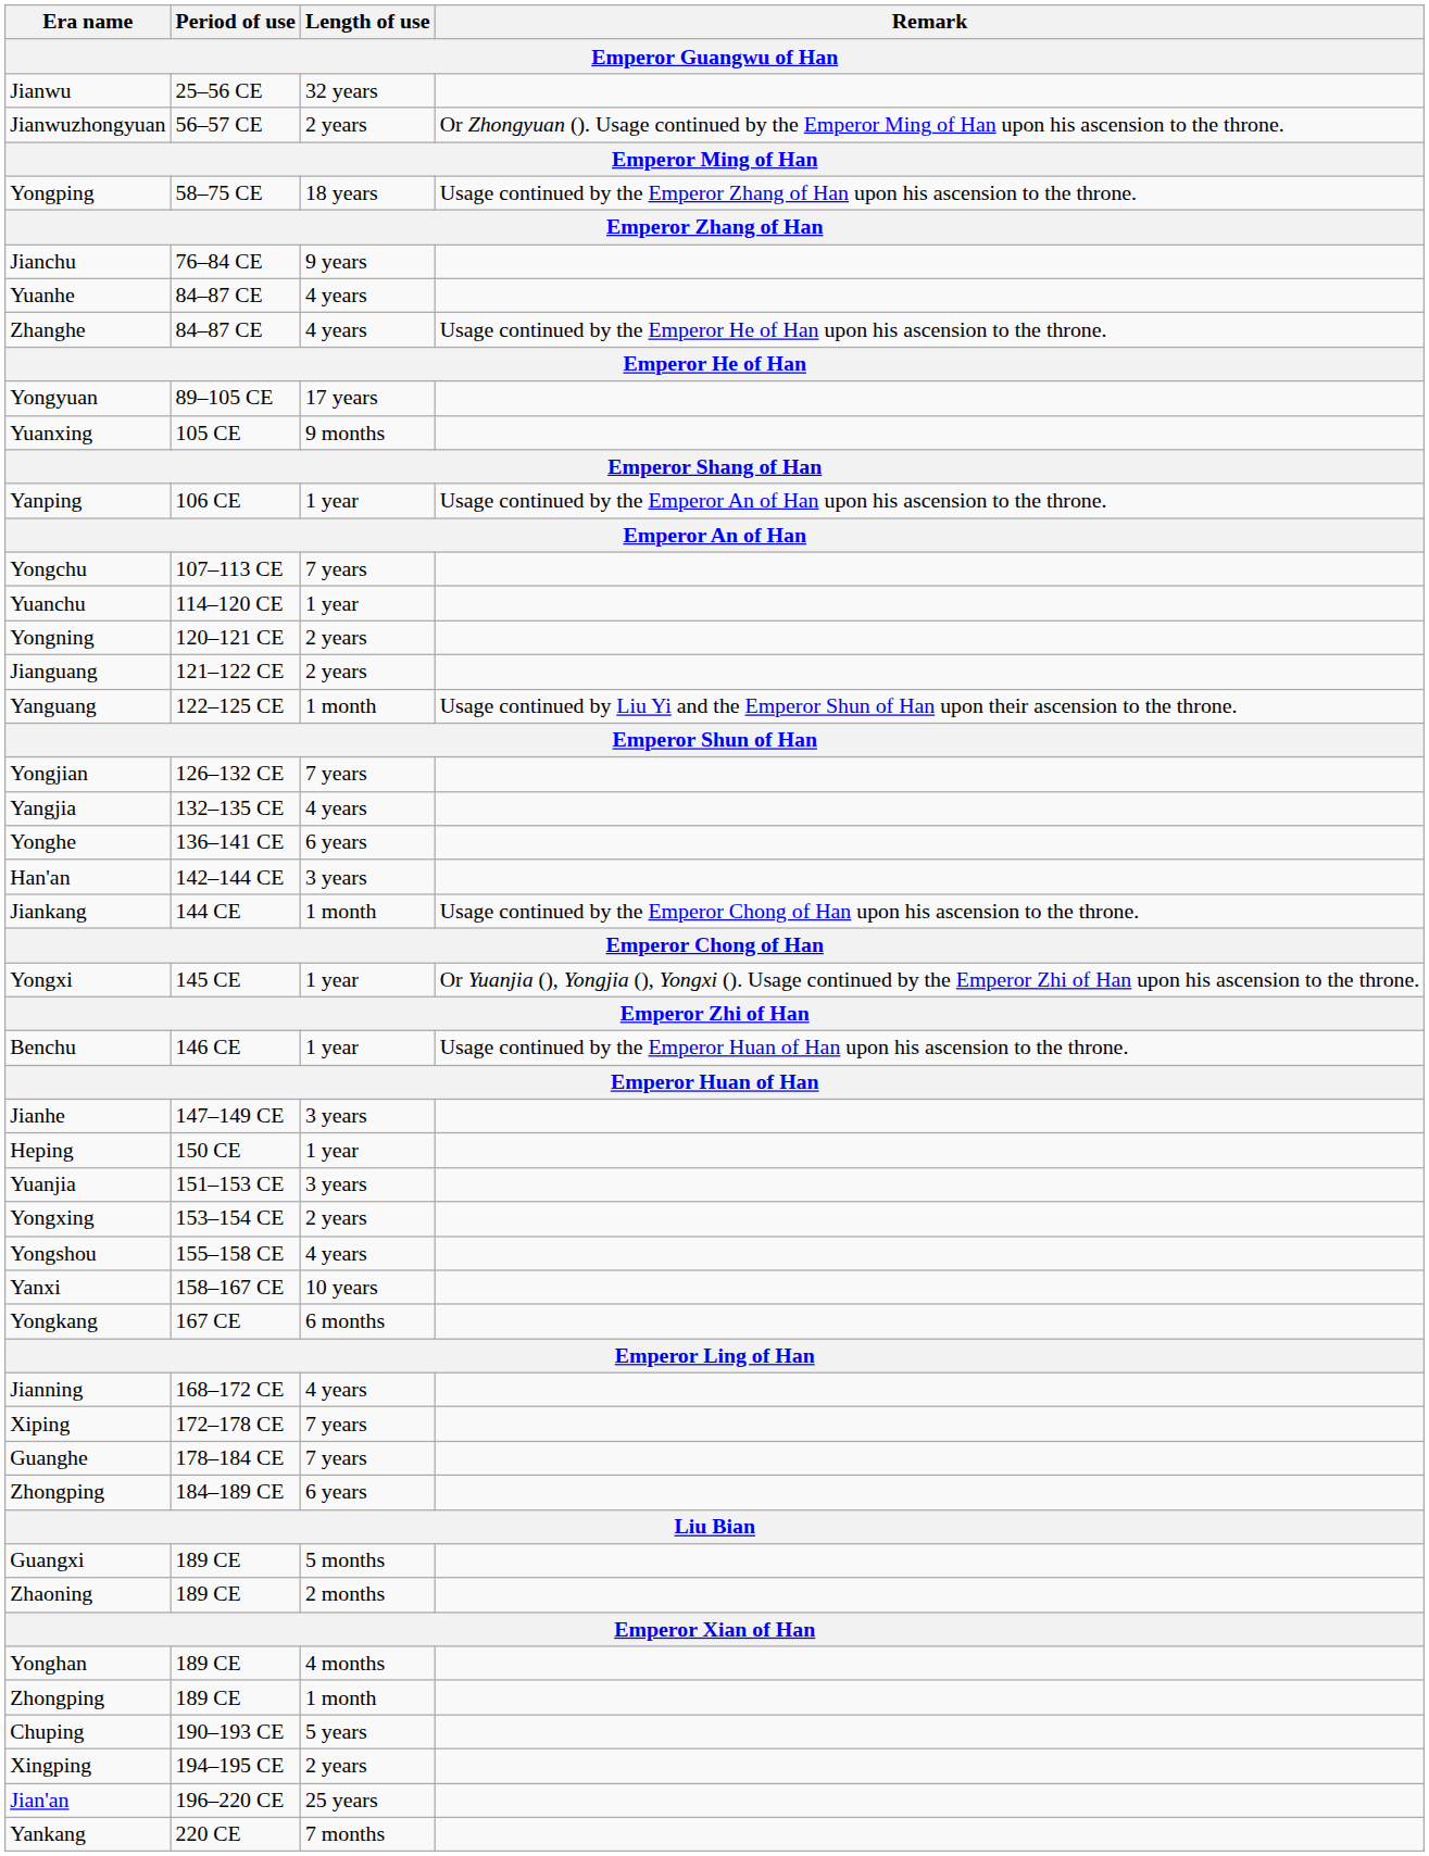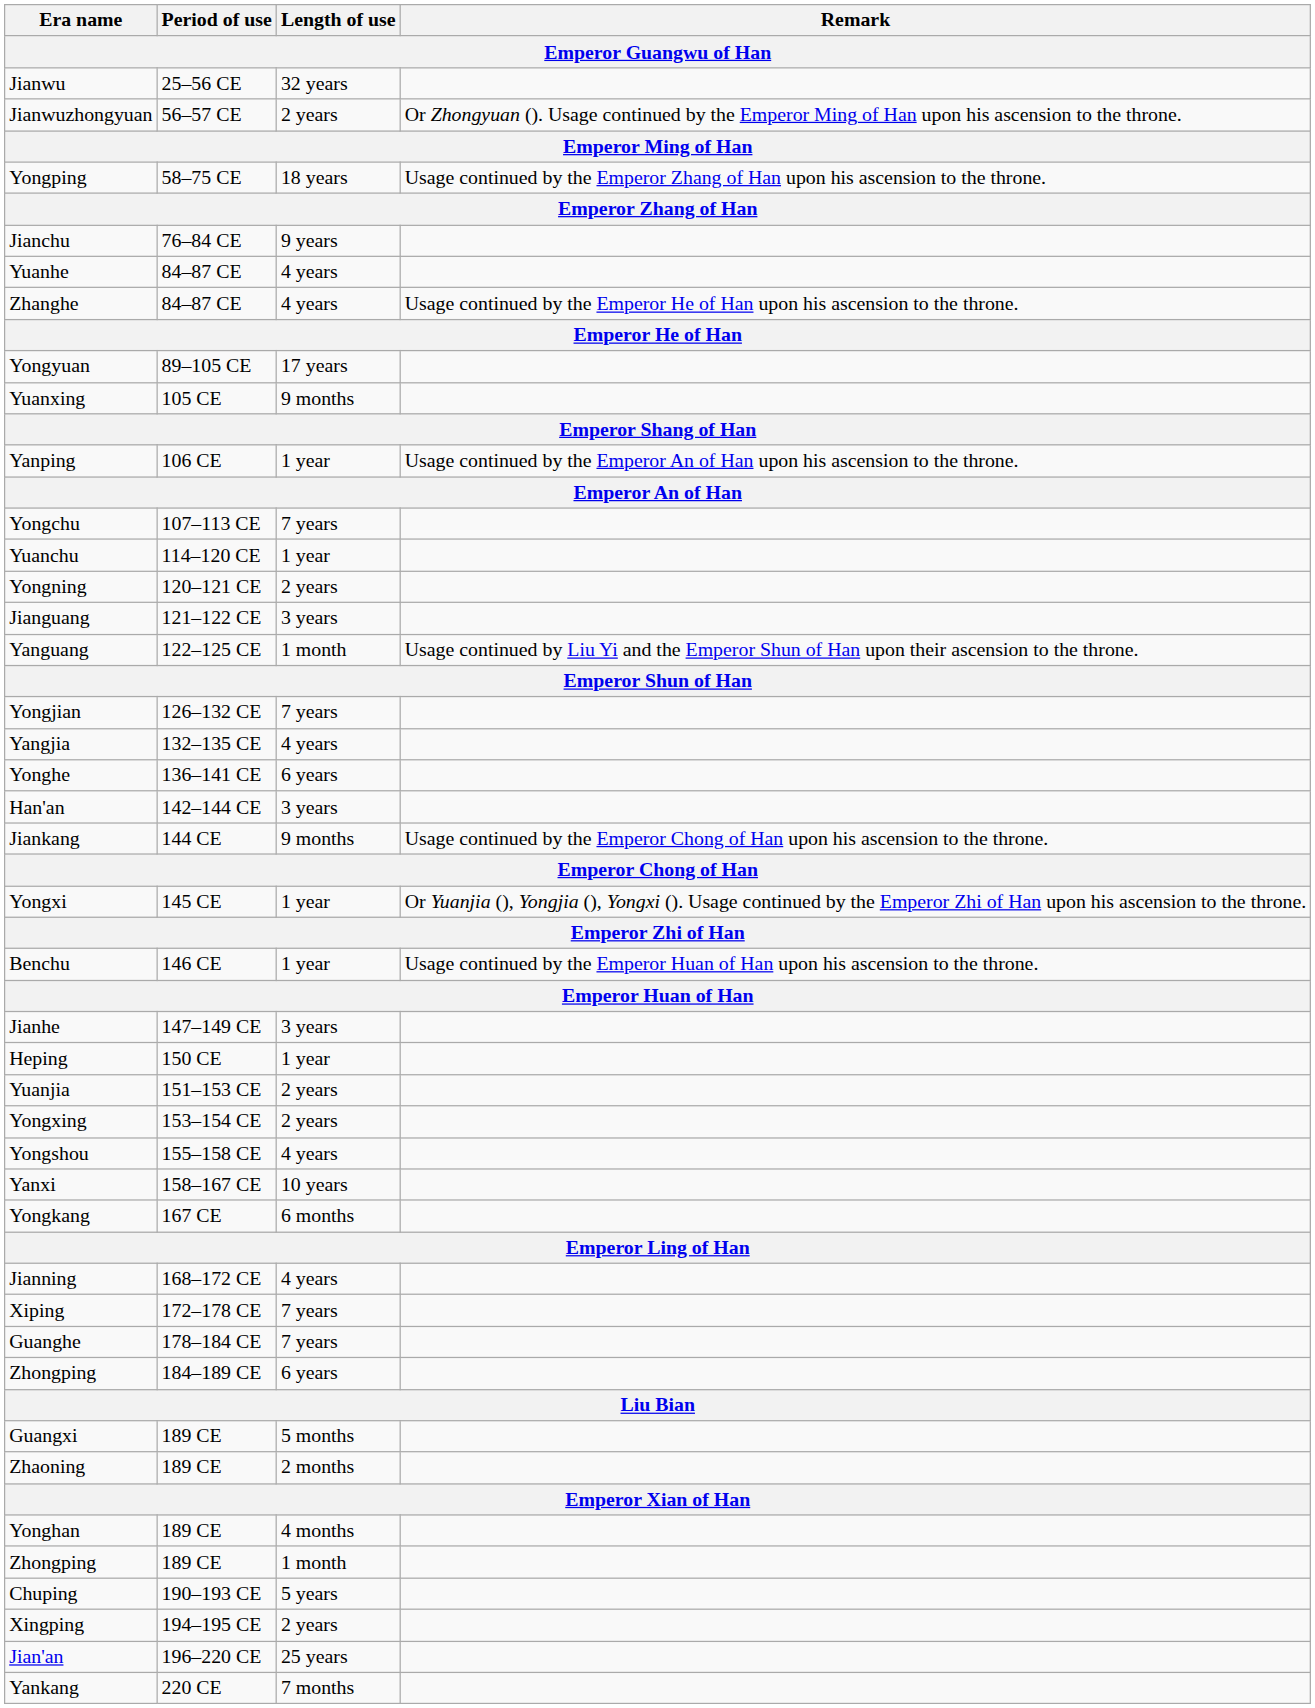Jianguang | Length of use: 2 years -> 3 years
Jiankang | Length of use: 1 month -> 9 months
Yuanjia | Length of use: 3 years -> 2 years
